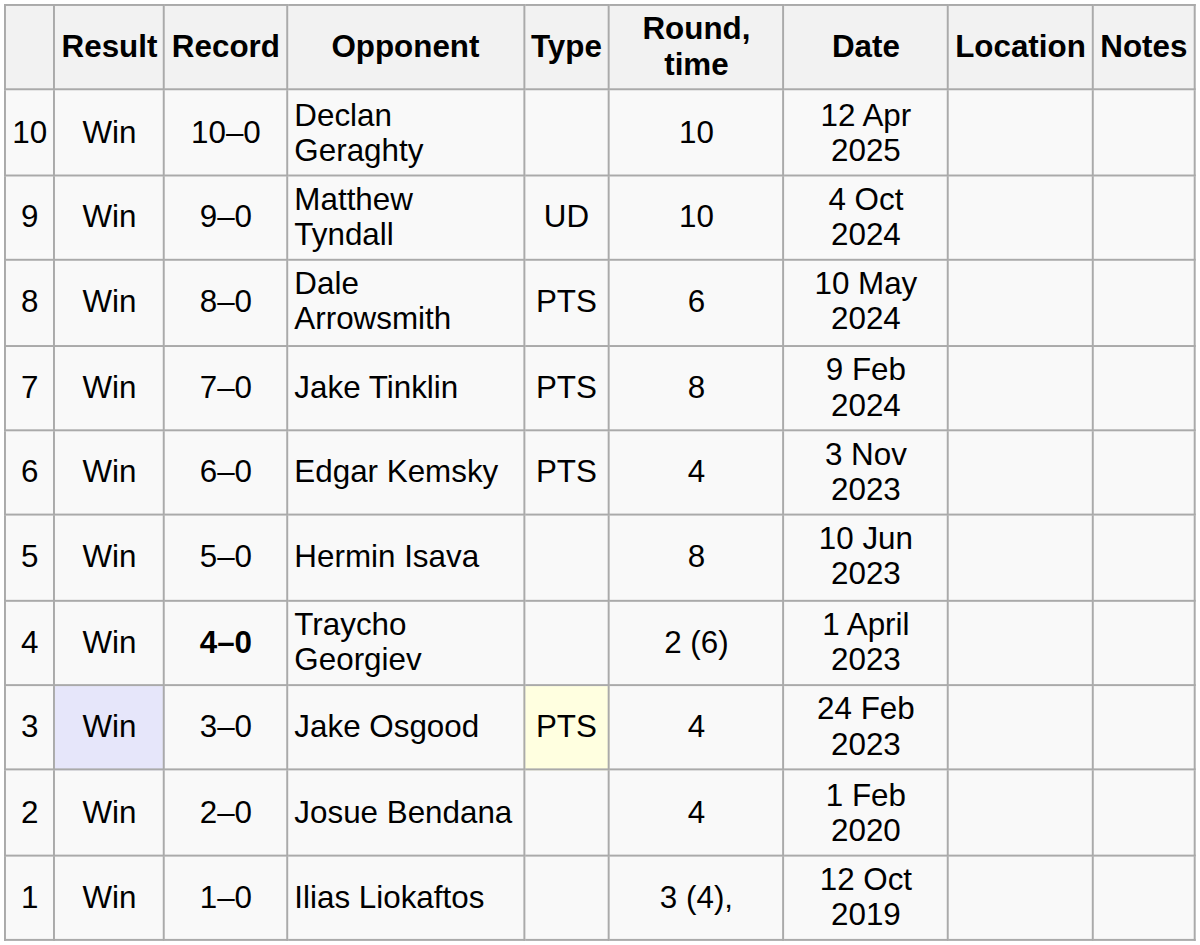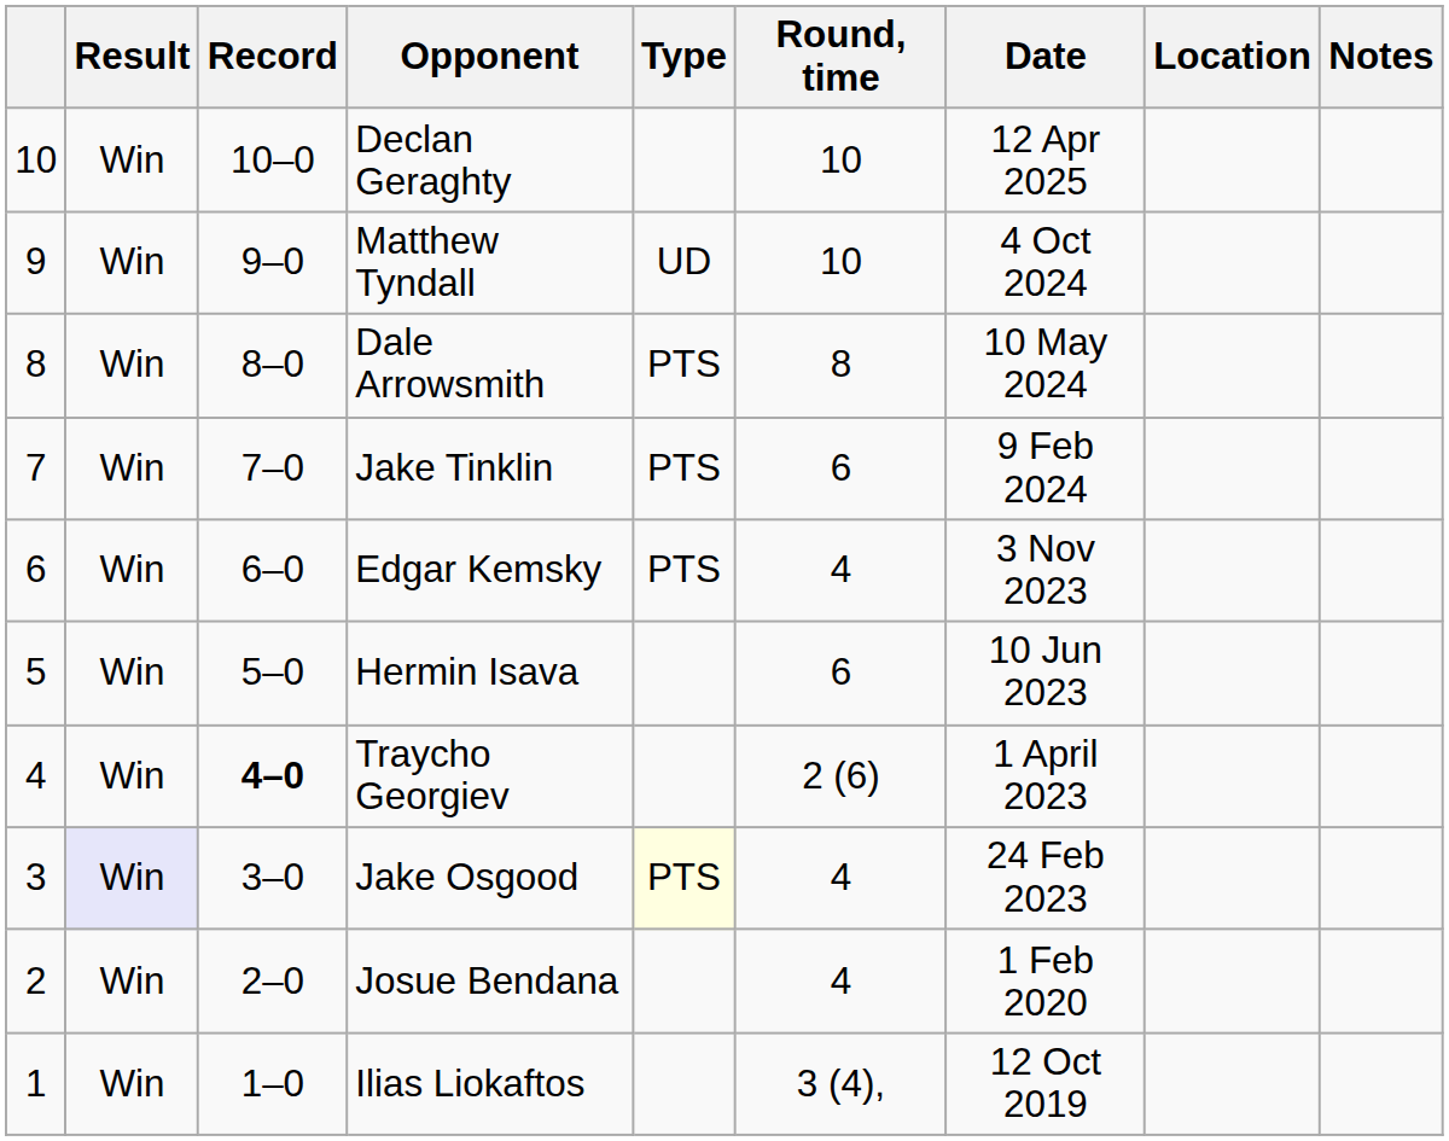Dale Arrowsmith | Round, time: 6 -> 8
Jake Tinklin | Round, time: 8 -> 6
Hermin Isava | Round, time: 8 -> 6
